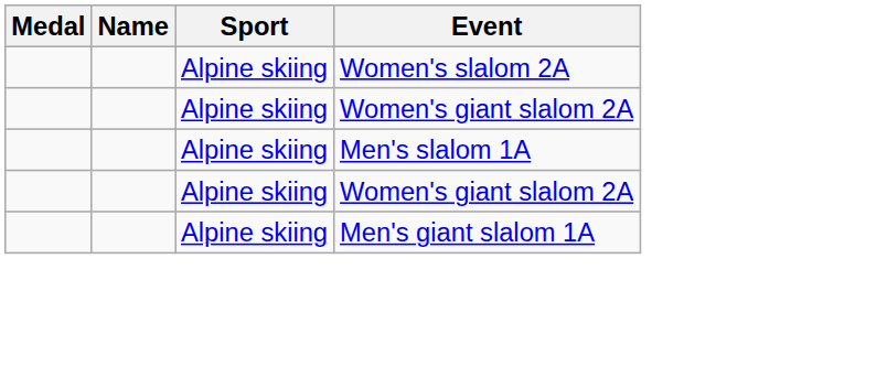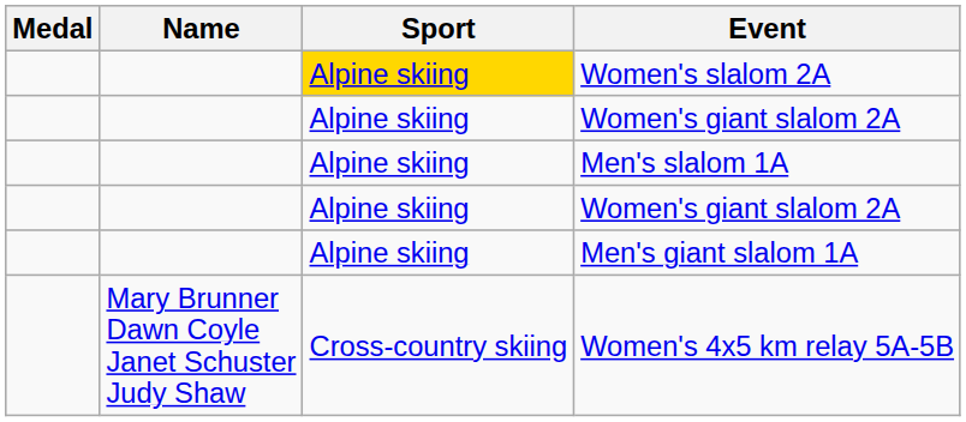Women's slalom 2A | Sport: no background -> gold background
+ row: Mary Brunner Dawn Coyle Janet Schuster Judy Shaw | Cross-country skiing | Women's 4x5 km relay 5A-5B
